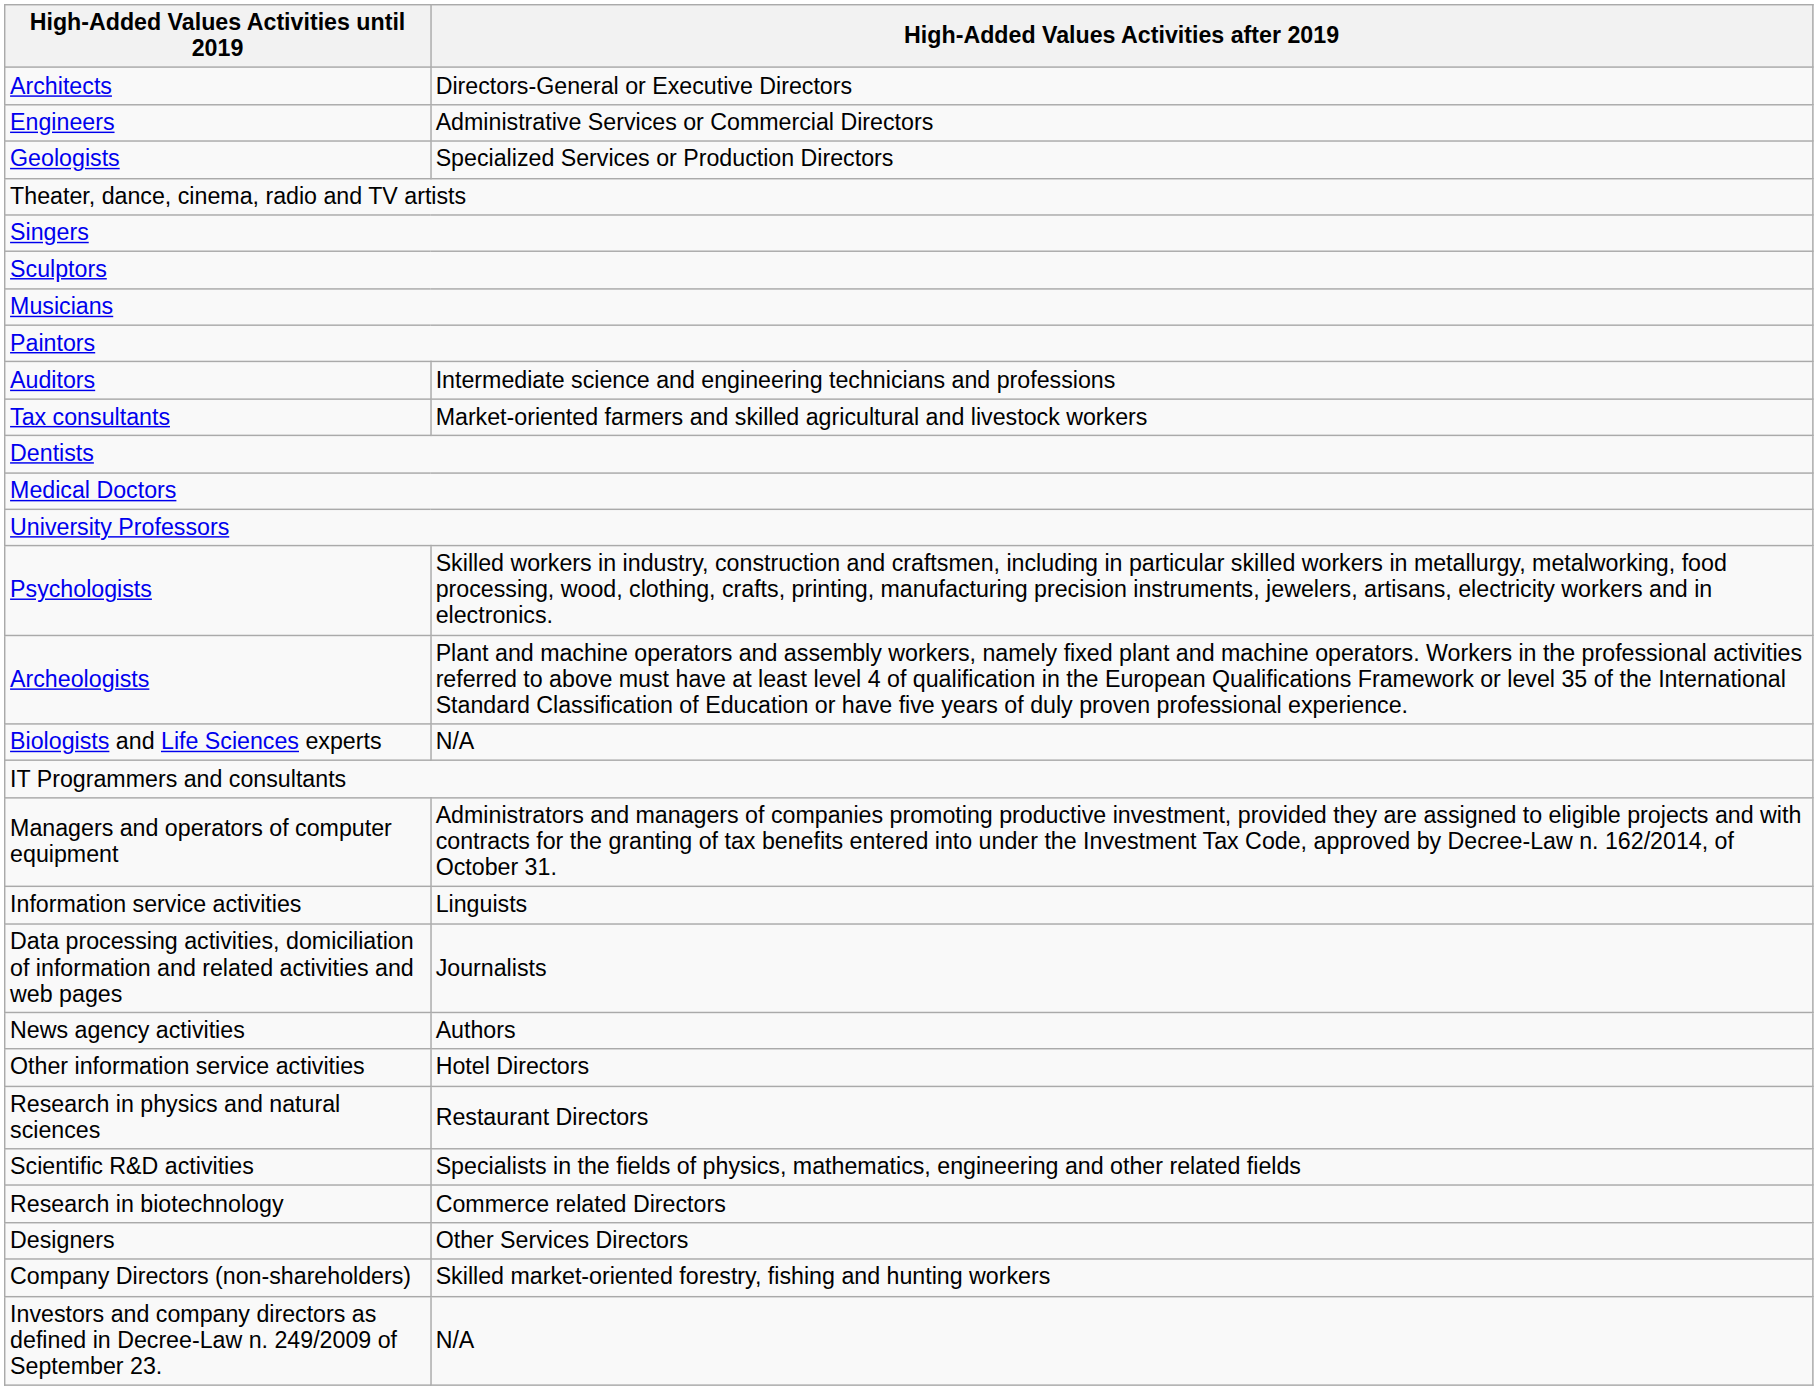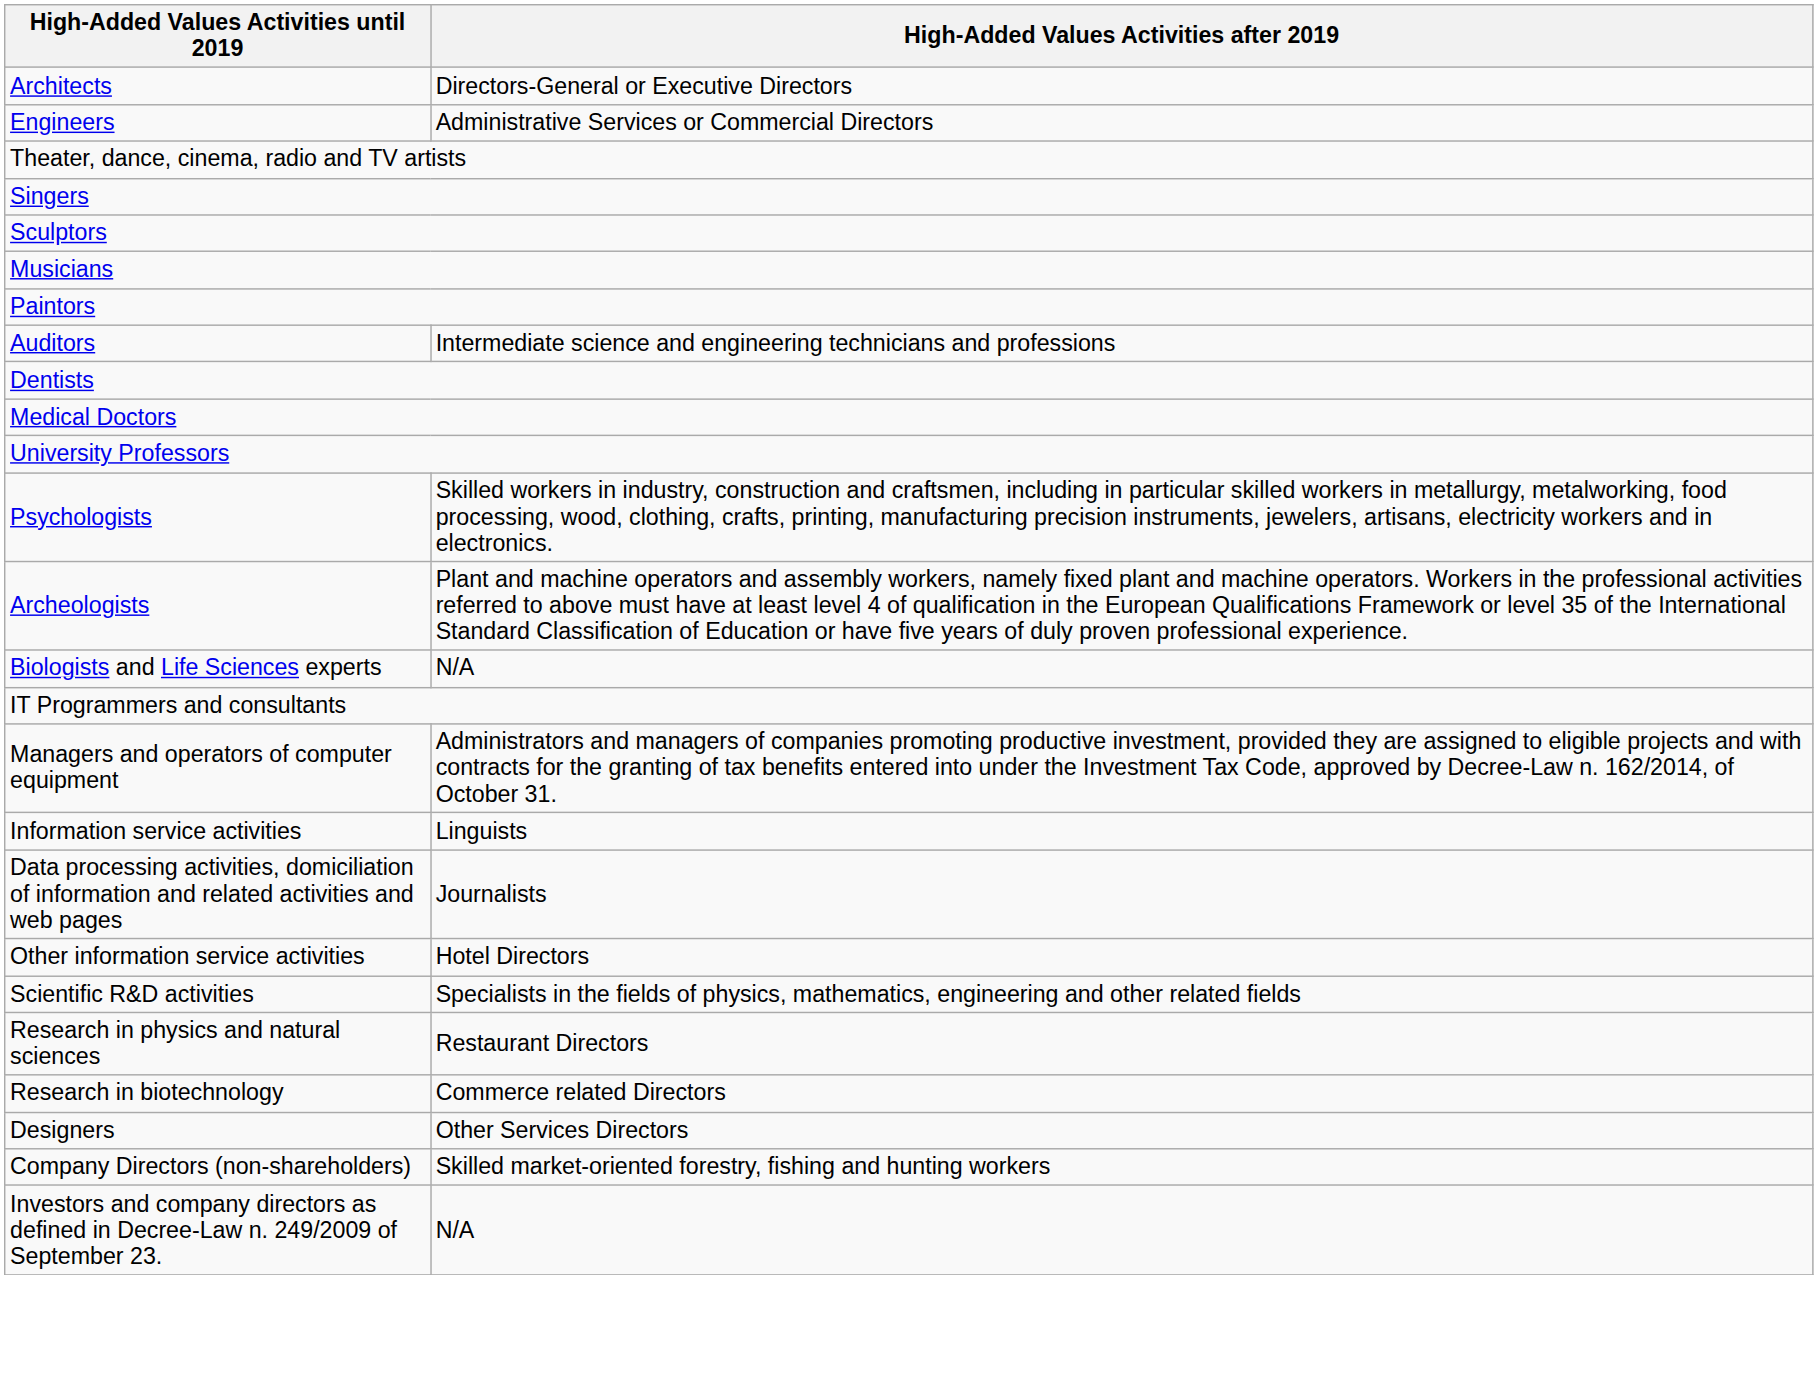- row: Geologists | Specialized Services or Production Directors
- row: Tax consultants | Market-oriented farmers and skilled agricultural and livestock workers
- row: News agency activities | Authors
rows swapped: Scientific R&D activities <-> Research in physics and natural sciences
